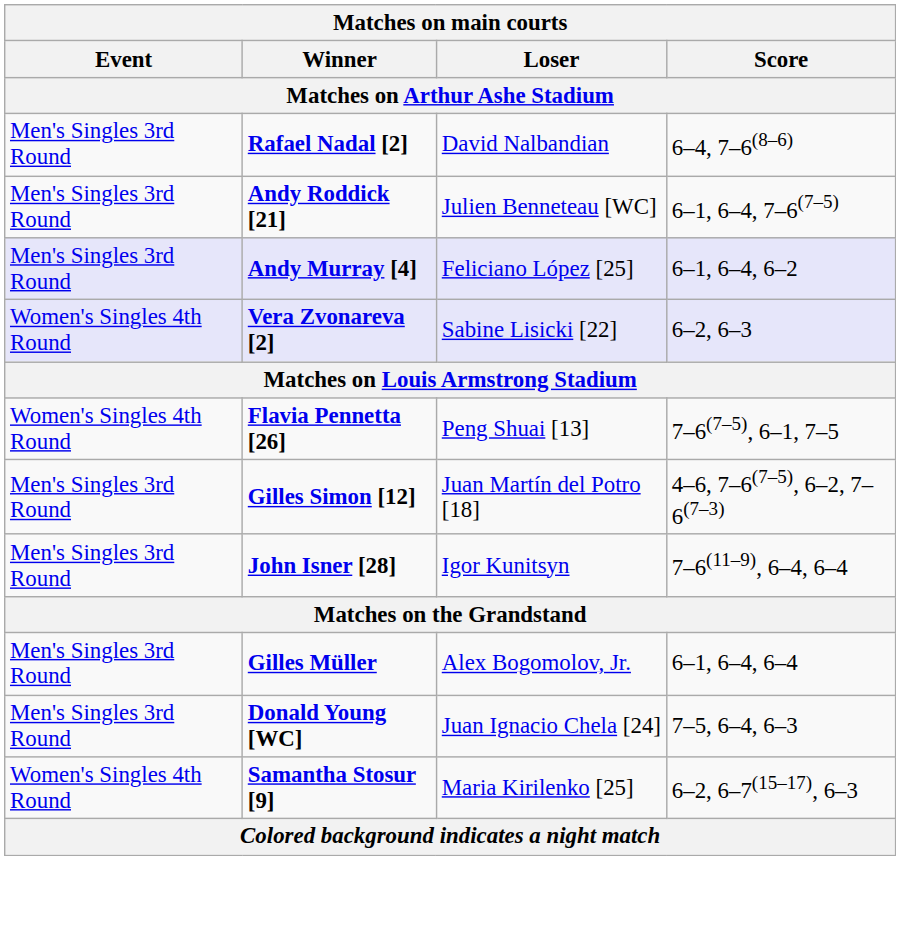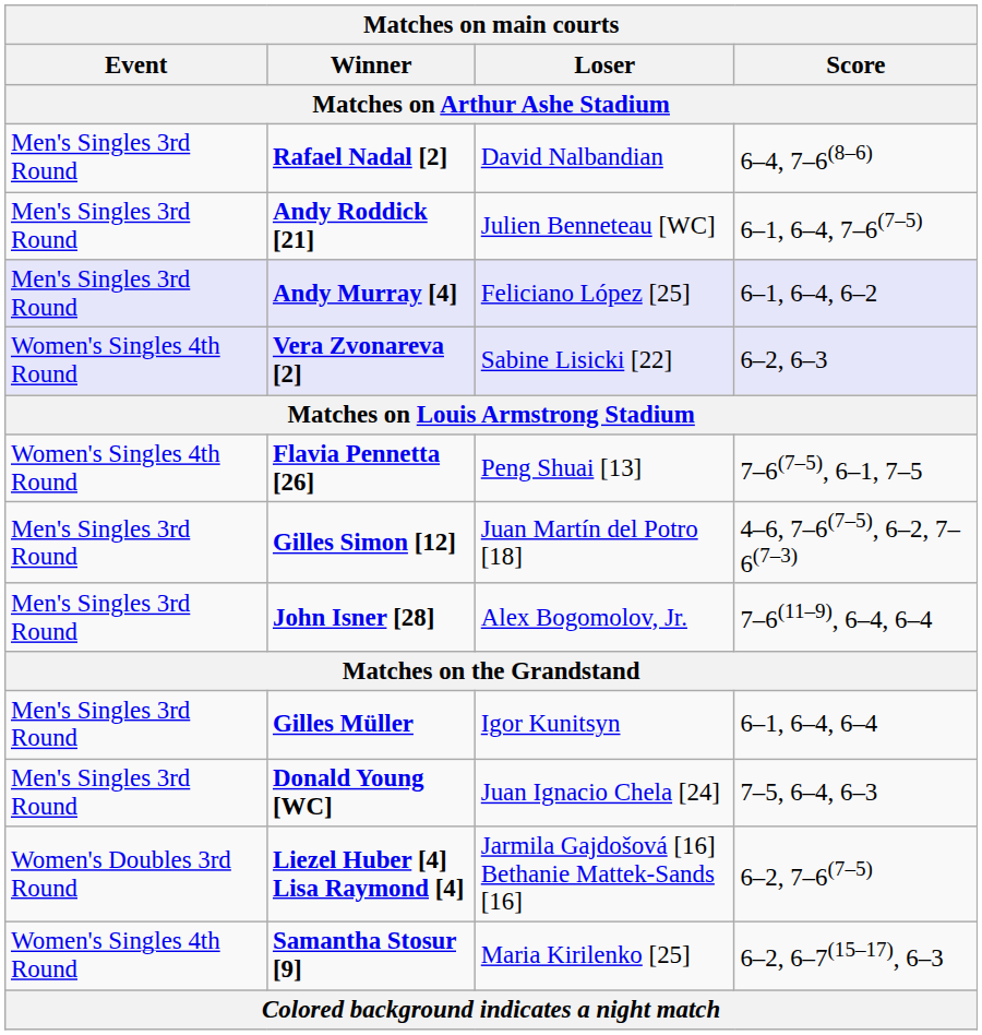John Isner [28] | Loser: Igor Kunitsyn -> Alex Bogomolov, Jr.
Gilles Müller | Loser: Alex Bogomolov, Jr. -> Igor Kunitsyn
+ row: Women's Doubles 3rd Round | Liezel Huber [4] Lisa Raymond [4] | Jarmila Gajdošová [16] Bethanie Mattek-Sands [16] | 6–2, 7–6(7–5)
